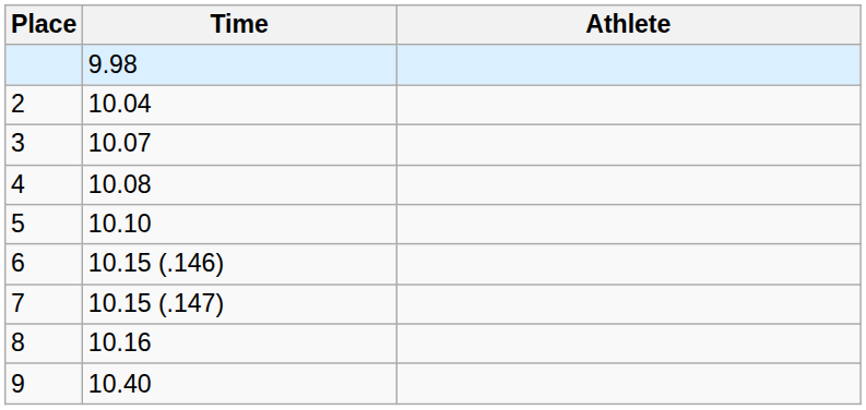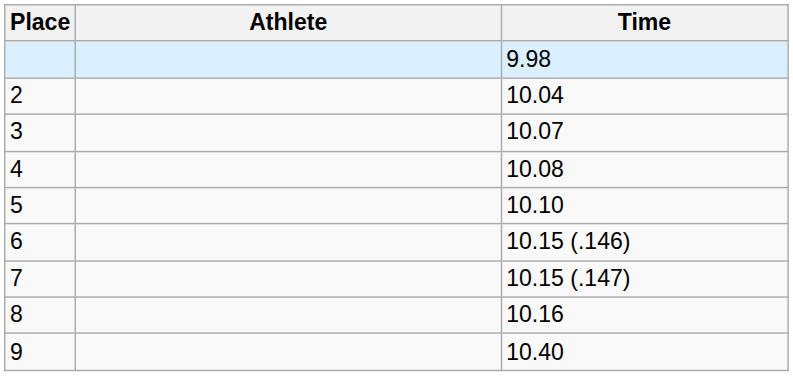columns swapped: Athlete <-> Time
